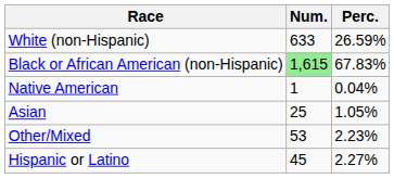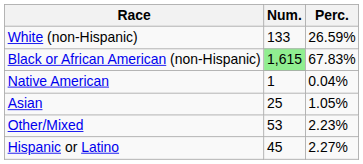White (non-Hispanic) | Num.: 633 -> 133
